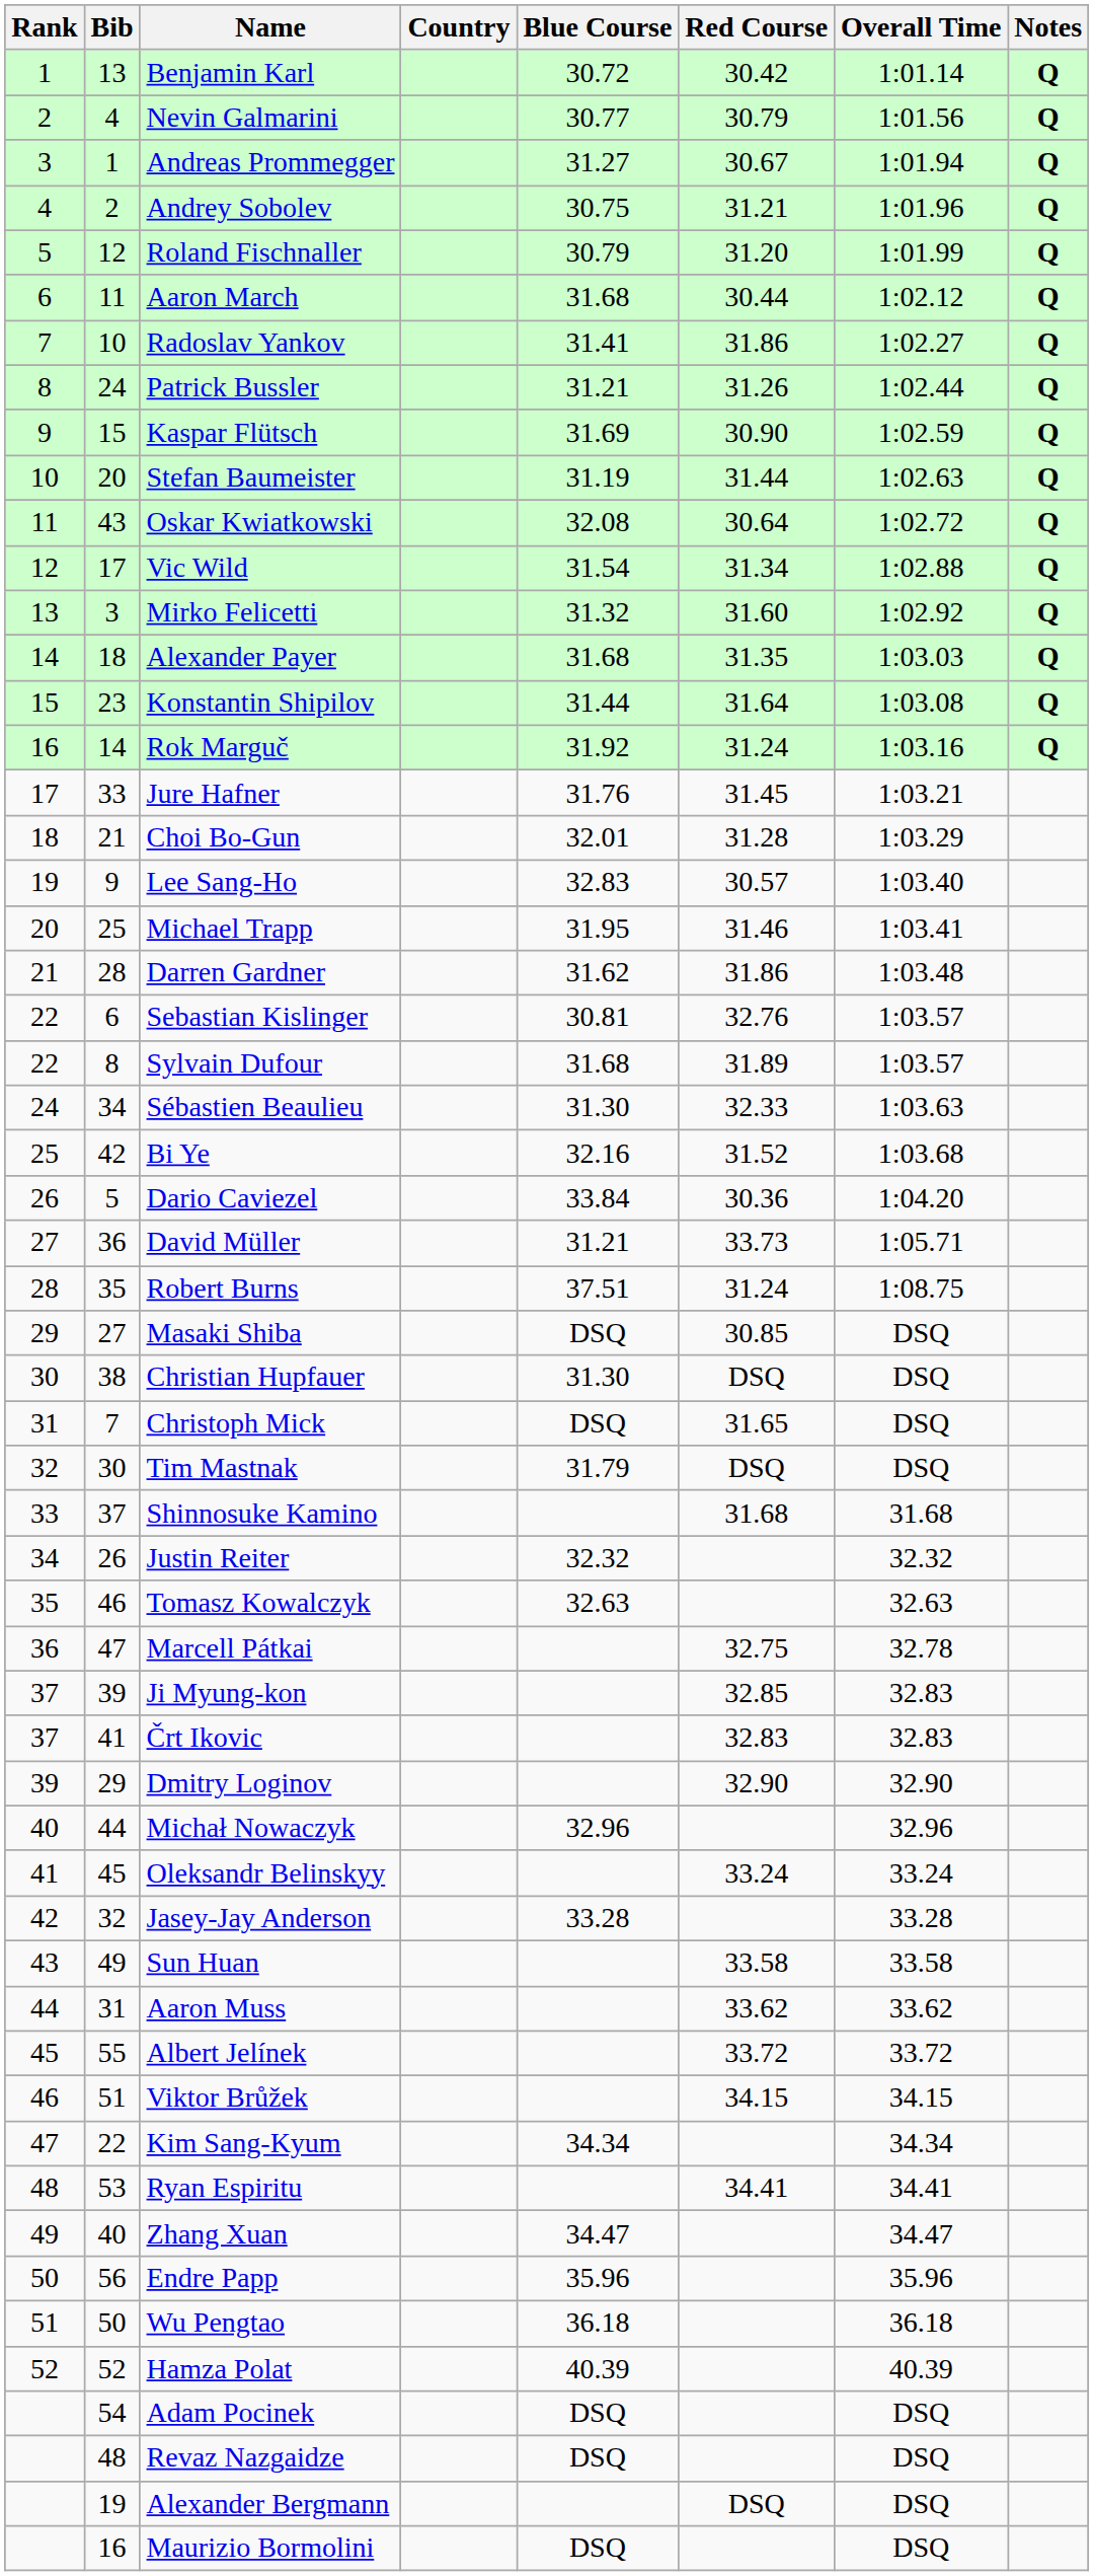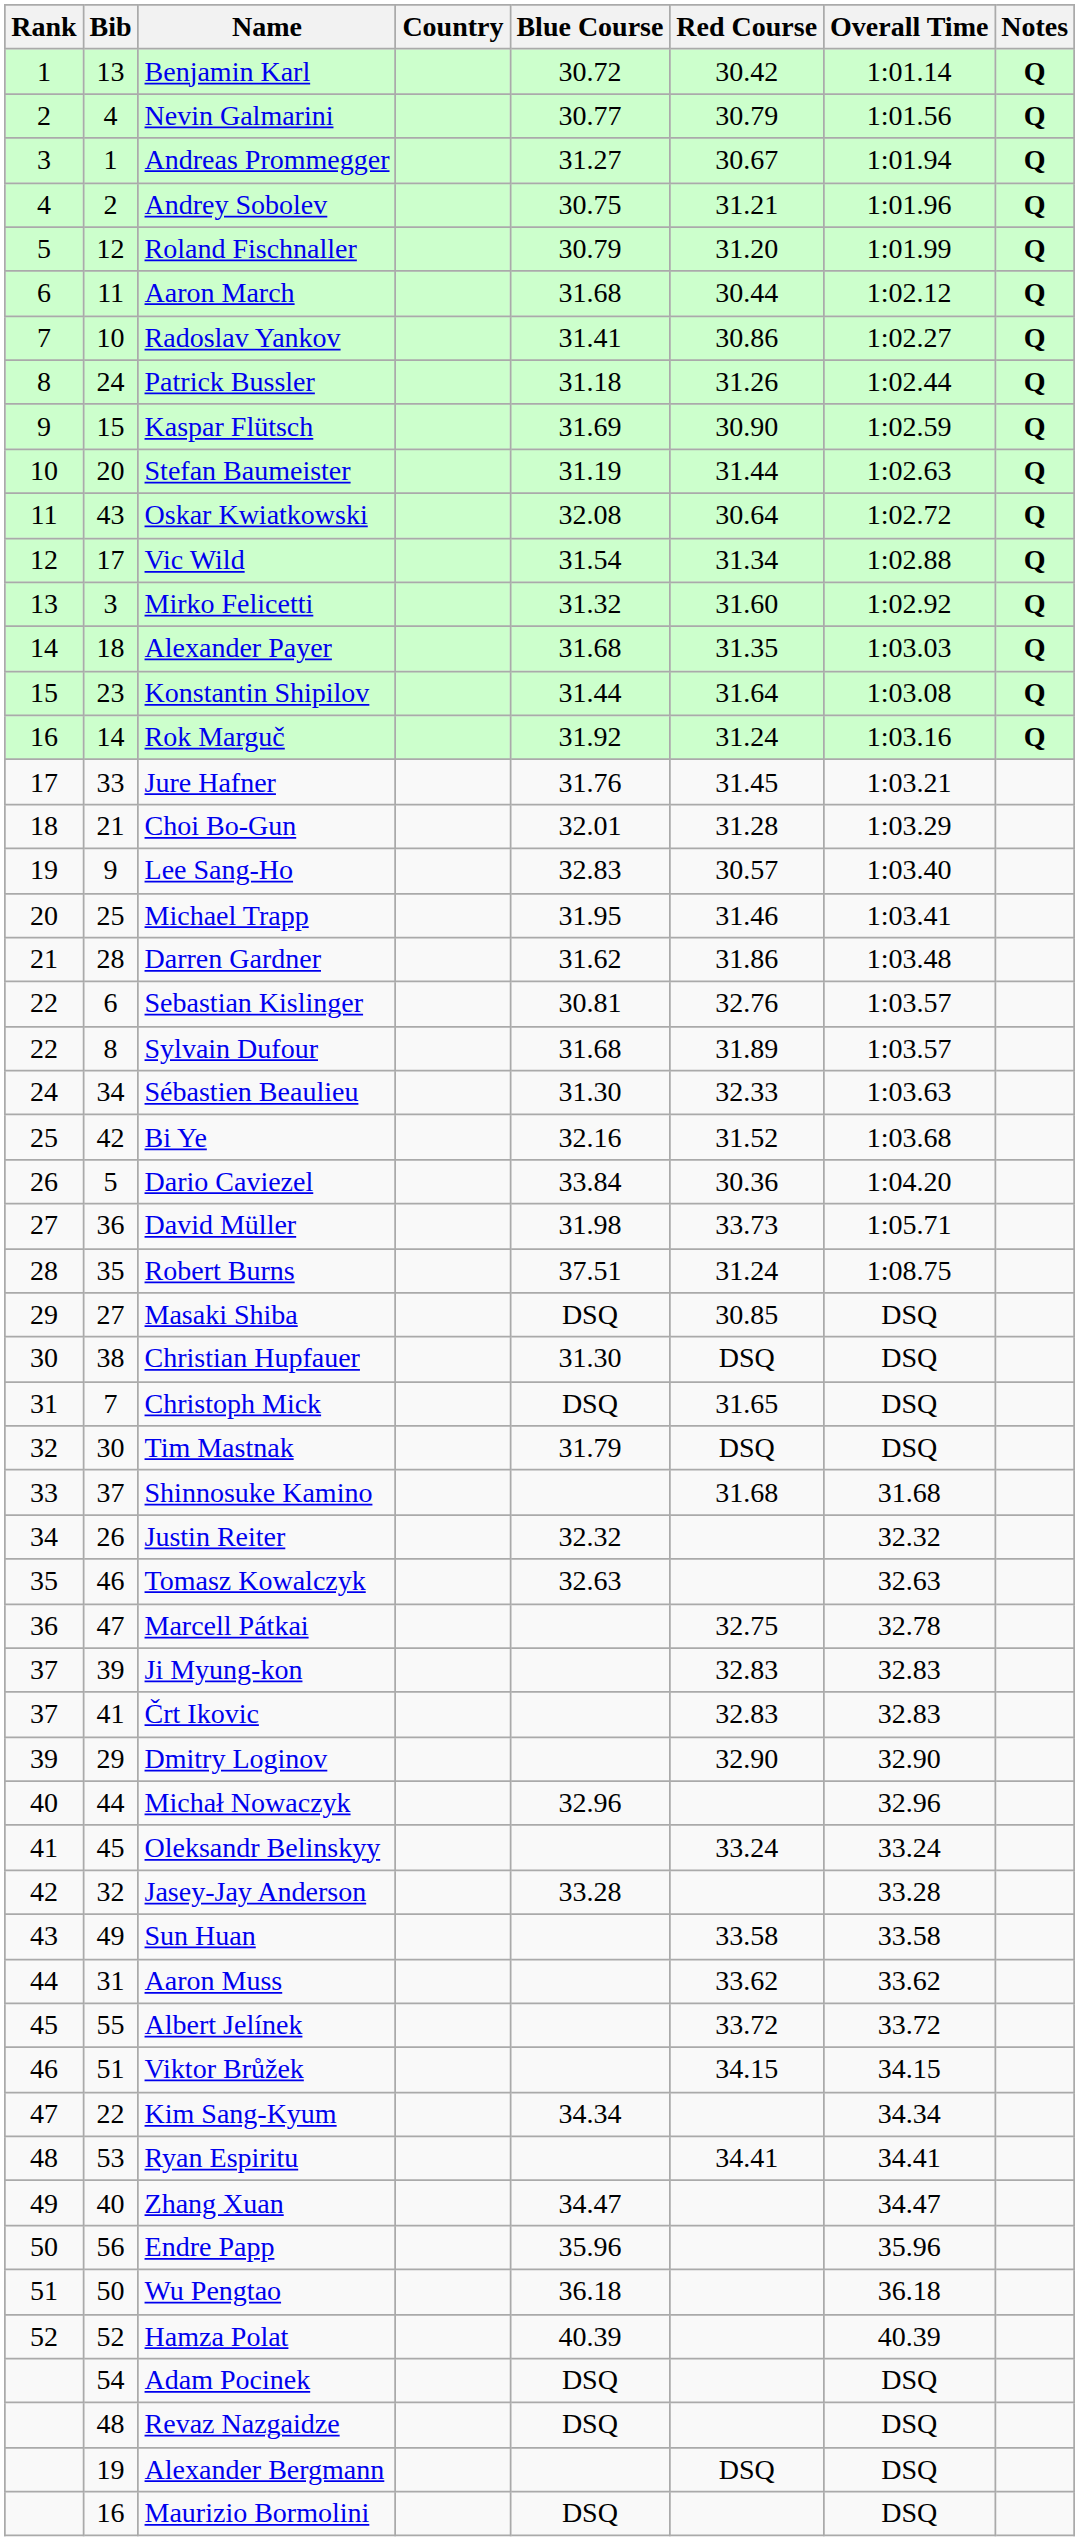Radoslav Yankov | Red Course: 31.86 -> 30.86
Patrick Bussler | Blue Course: 31.21 -> 31.18
David Müller | Blue Course: 31.21 -> 31.98
Ji Myung-kon | Red Course: 32.85 -> 32.83
